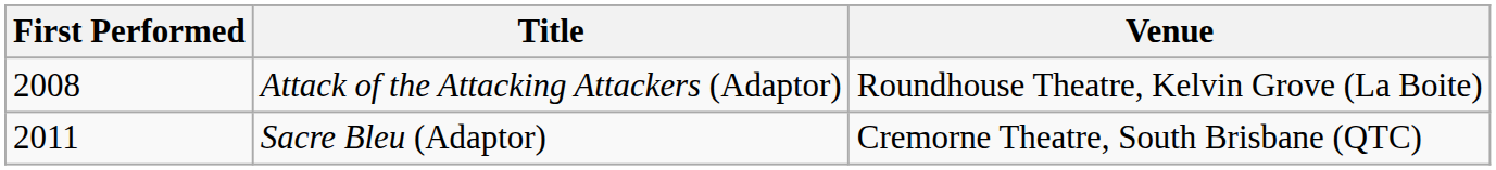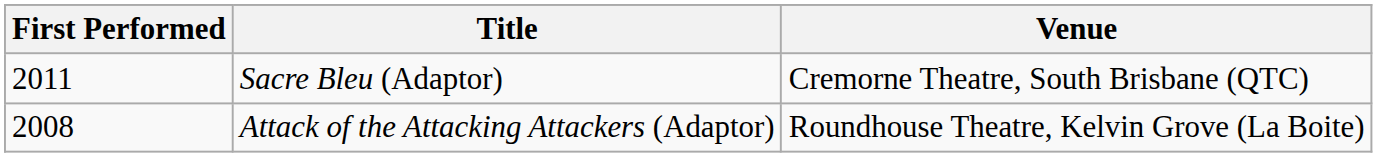rows swapped: Attack of the Attacking Attackers (Adaptor) <-> Sacre Bleu (Adaptor)
